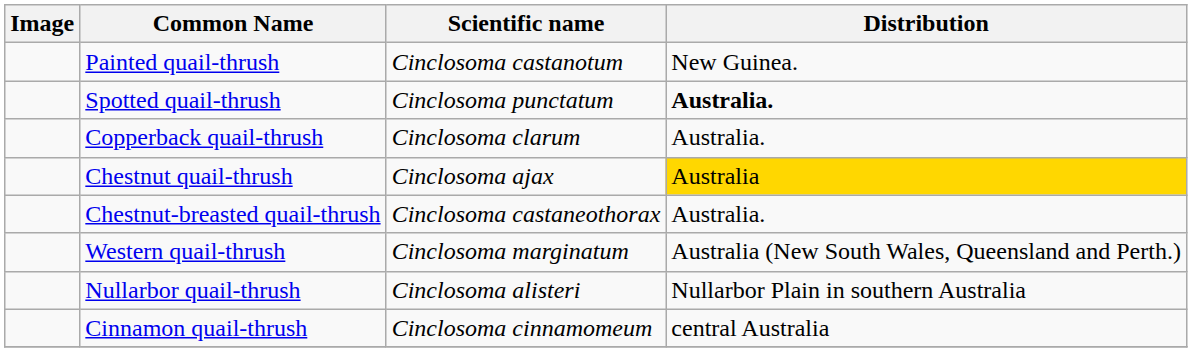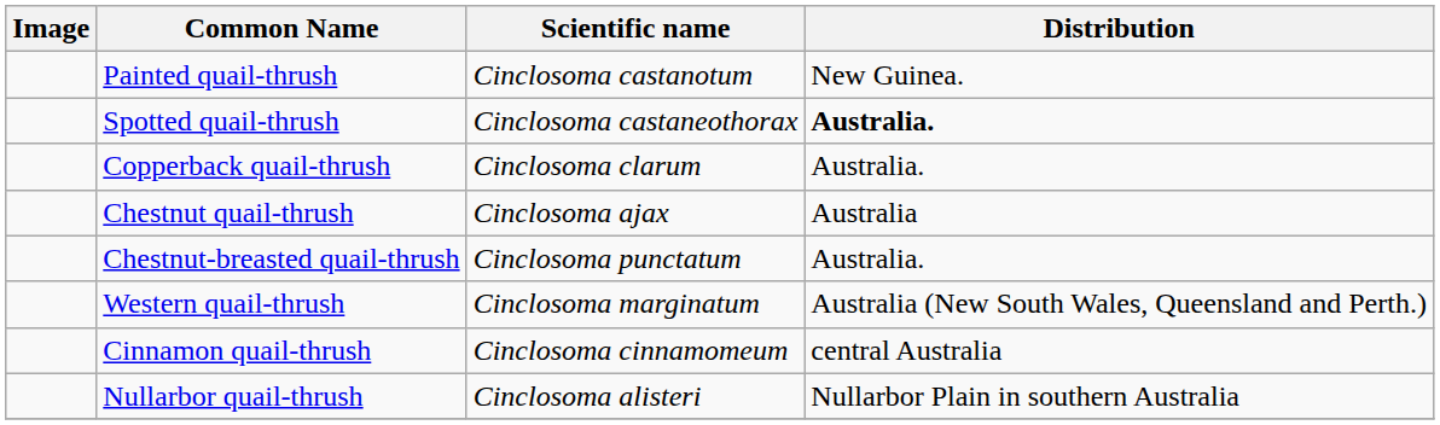Spotted quail-thrush | Scientific name: Cinclosoma punctatum -> Cinclosoma castaneothorax
Chestnut quail-thrush | Distribution: gold background -> no background
Chestnut-breasted quail-thrush | Scientific name: Cinclosoma castaneothorax -> Cinclosoma punctatum
rows swapped: Nullarbor quail-thrush <-> Cinnamon quail-thrush
